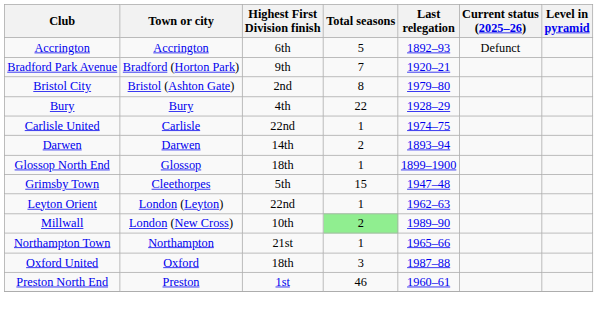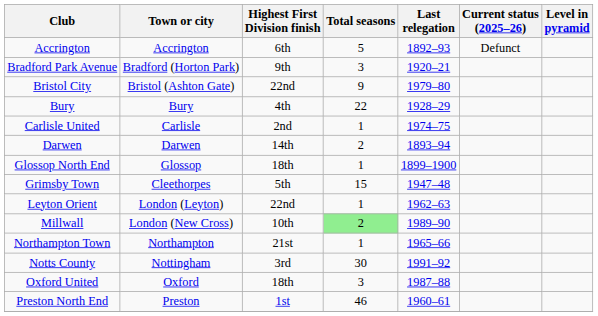Bradford Park Avenue | Total seasons: 7 -> 3
Bristol City | Highest First Division finish: 2nd -> 22nd
Bristol City | Total seasons: 8 -> 9
Carlisle United | Highest First Division finish: 22nd -> 2nd
+ row: Notts County | Nottingham | 3rd | 30 | 1991–92
